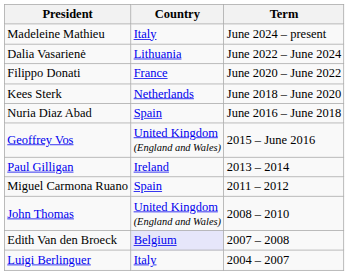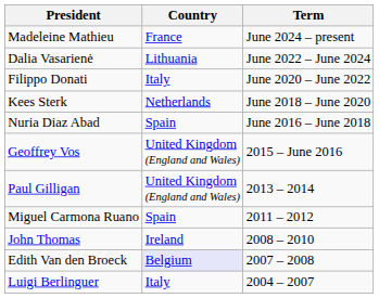Madeleine Mathieu | Country: Italy -> France
Filippo Donati | Country: France -> Italy
Paul Gilligan | Country: Ireland -> United Kingdom (England and Wales)
John Thomas | Country: United Kingdom (England and Wales) -> Ireland
